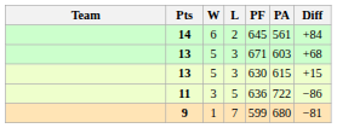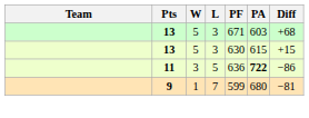- row: 14 | 6 | 2 | 645 | 561 | +84
11 | PA: normal -> bold
